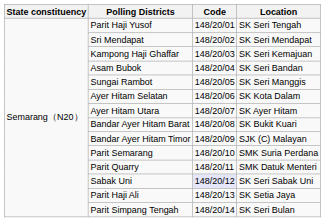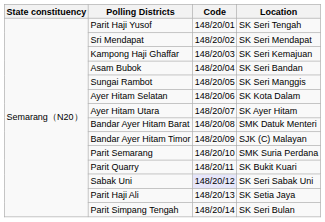Bandar Ayer Hitam Barat | Location: SK Bukit Kuari -> SMK Datuk Menteri
Parit Quarry | Location: SMK Datuk Menteri -> SK Bukit Kuari
